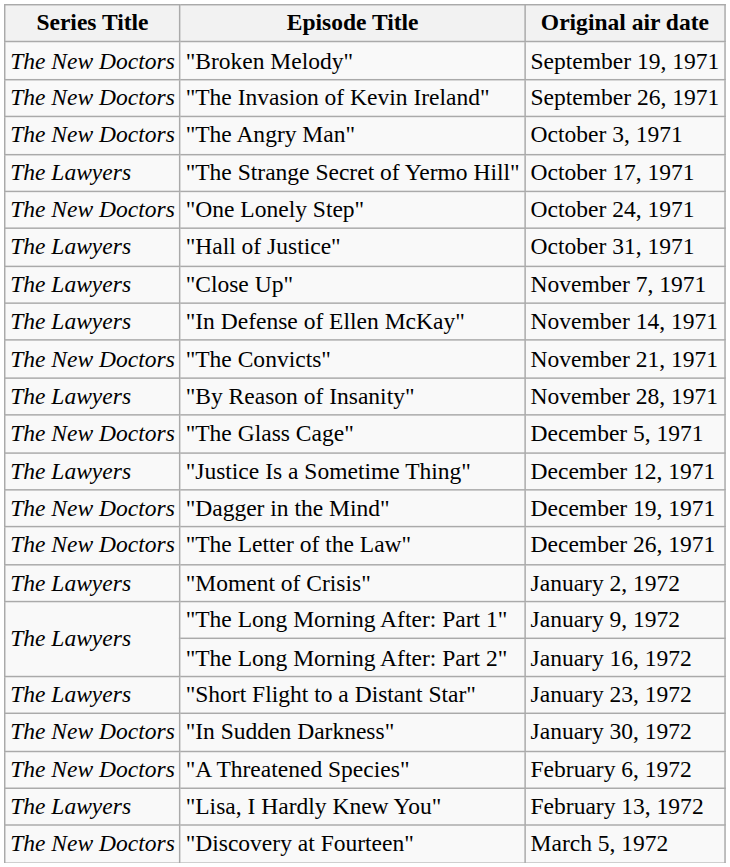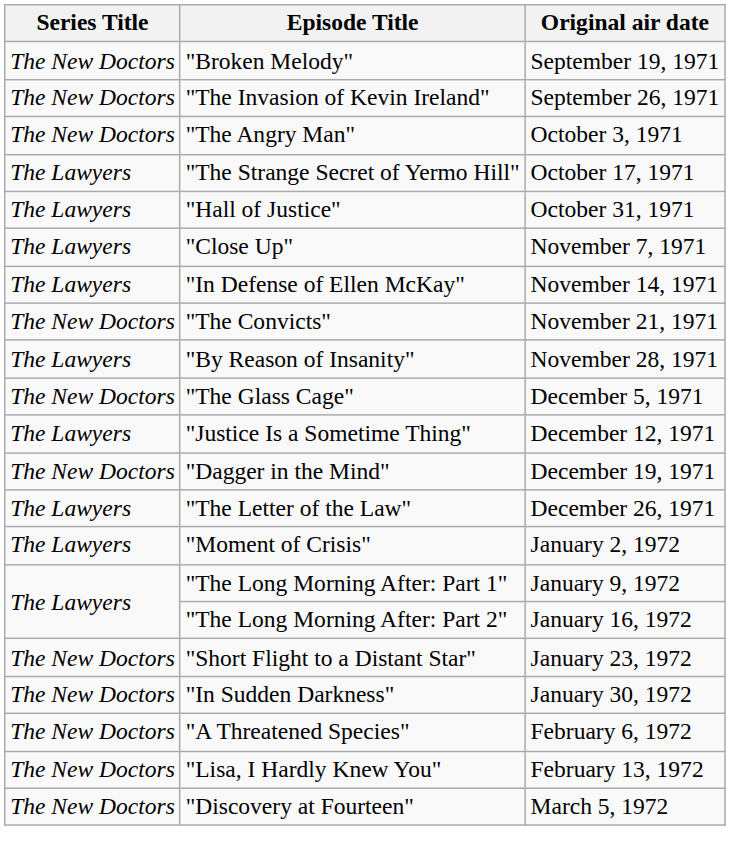- row: The New Doctors | "One Lonely Step" | October 24, 1971
"The Letter of the Law" | Series Title: The New Doctors -> The Lawyers
"Short Flight to a Distant Star" | Series Title: The Lawyers -> The New Doctors
"Lisa, I Hardly Knew You" | Series Title: The Lawyers -> The New Doctors
